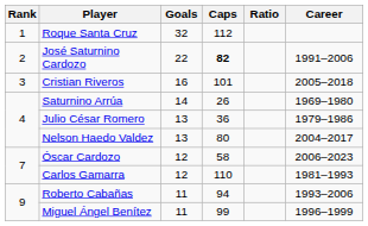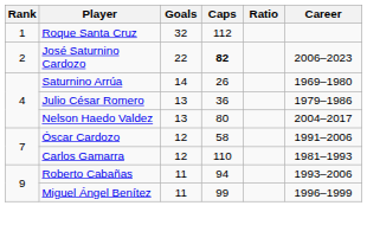José Saturnino Cardozo | Career: 1991–2006 -> 2006–2023
- row: 3 | Cristian Riveros | 16 | 101 | 2005–2018
Óscar Cardozo | Career: 2006–2023 -> 1991–2006
